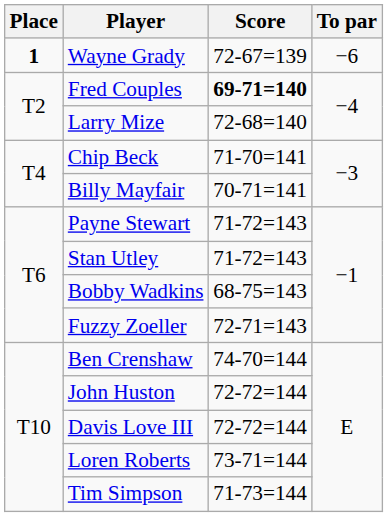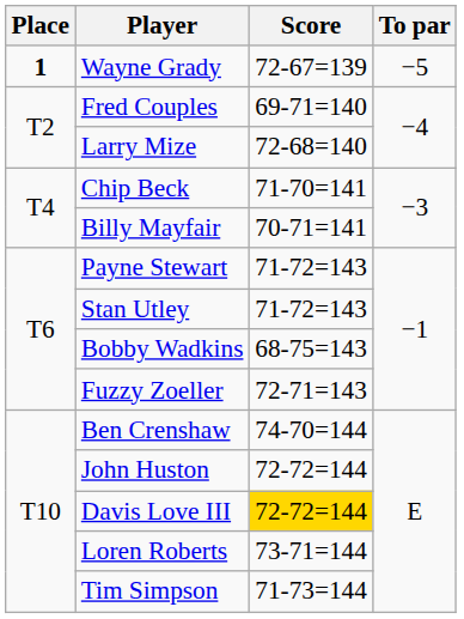Wayne Grady | To par: −6 -> −5
Fred Couples | Score: bold -> normal
Davis Love III | Score: no background -> gold background
